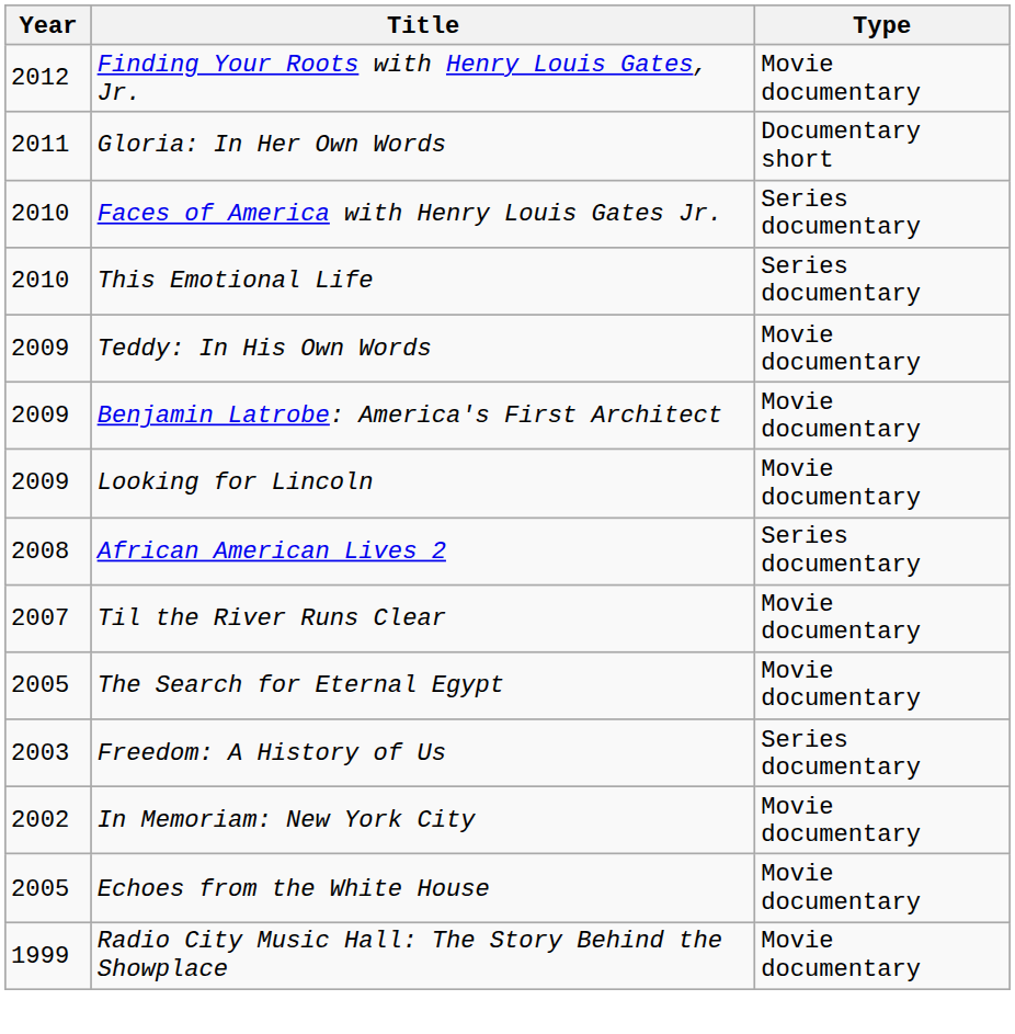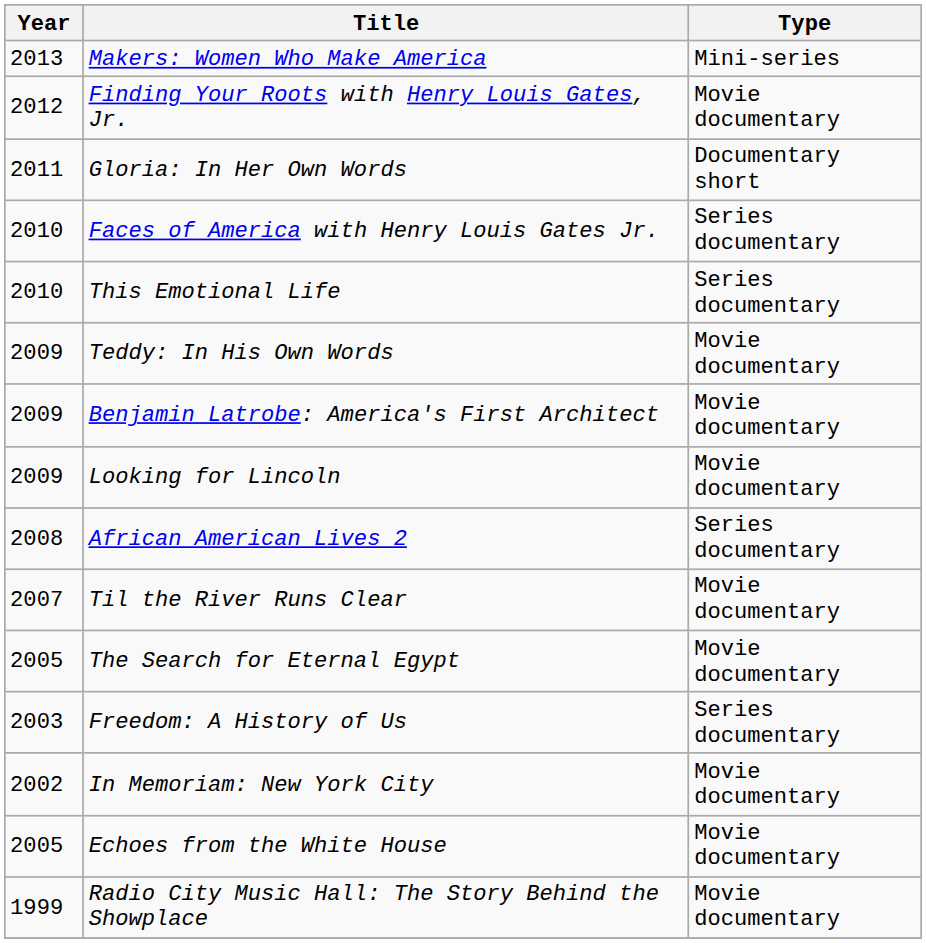+ row: 2013 | Makers: Women Who Make America | Mini-series
